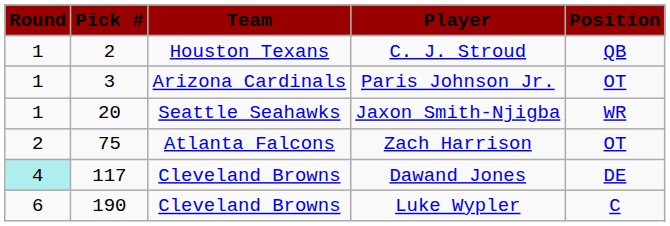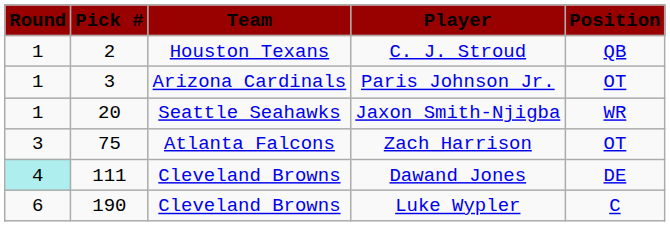Zach Harrison | Round: 2 -> 3
Dawand Jones | Pick #: 117 -> 111
